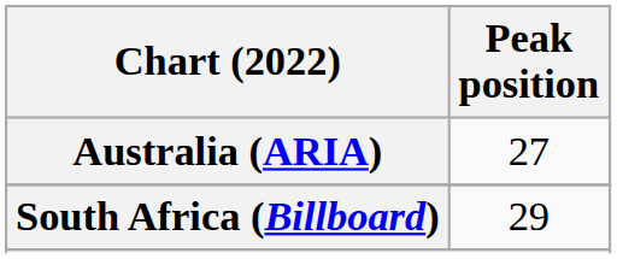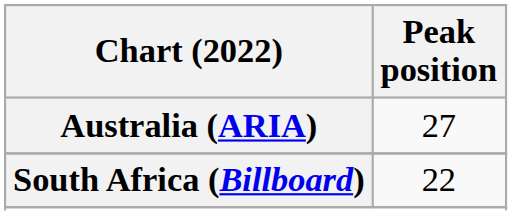South Africa (Billboard) | Peak position: 29 -> 22
